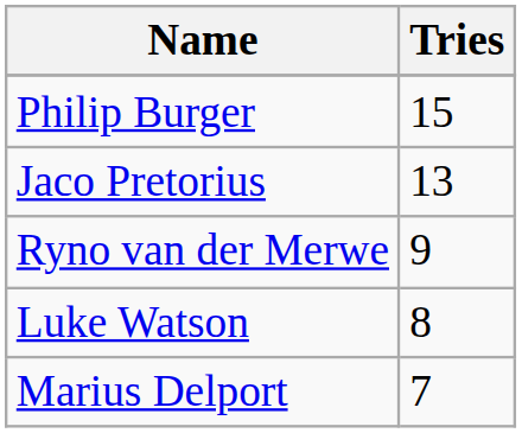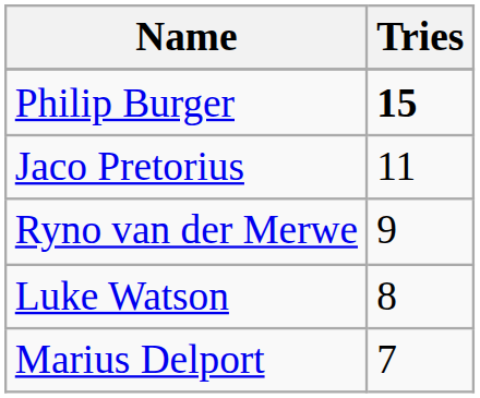Philip Burger | Tries: normal -> bold
Jaco Pretorius | Tries: 13 -> 11
